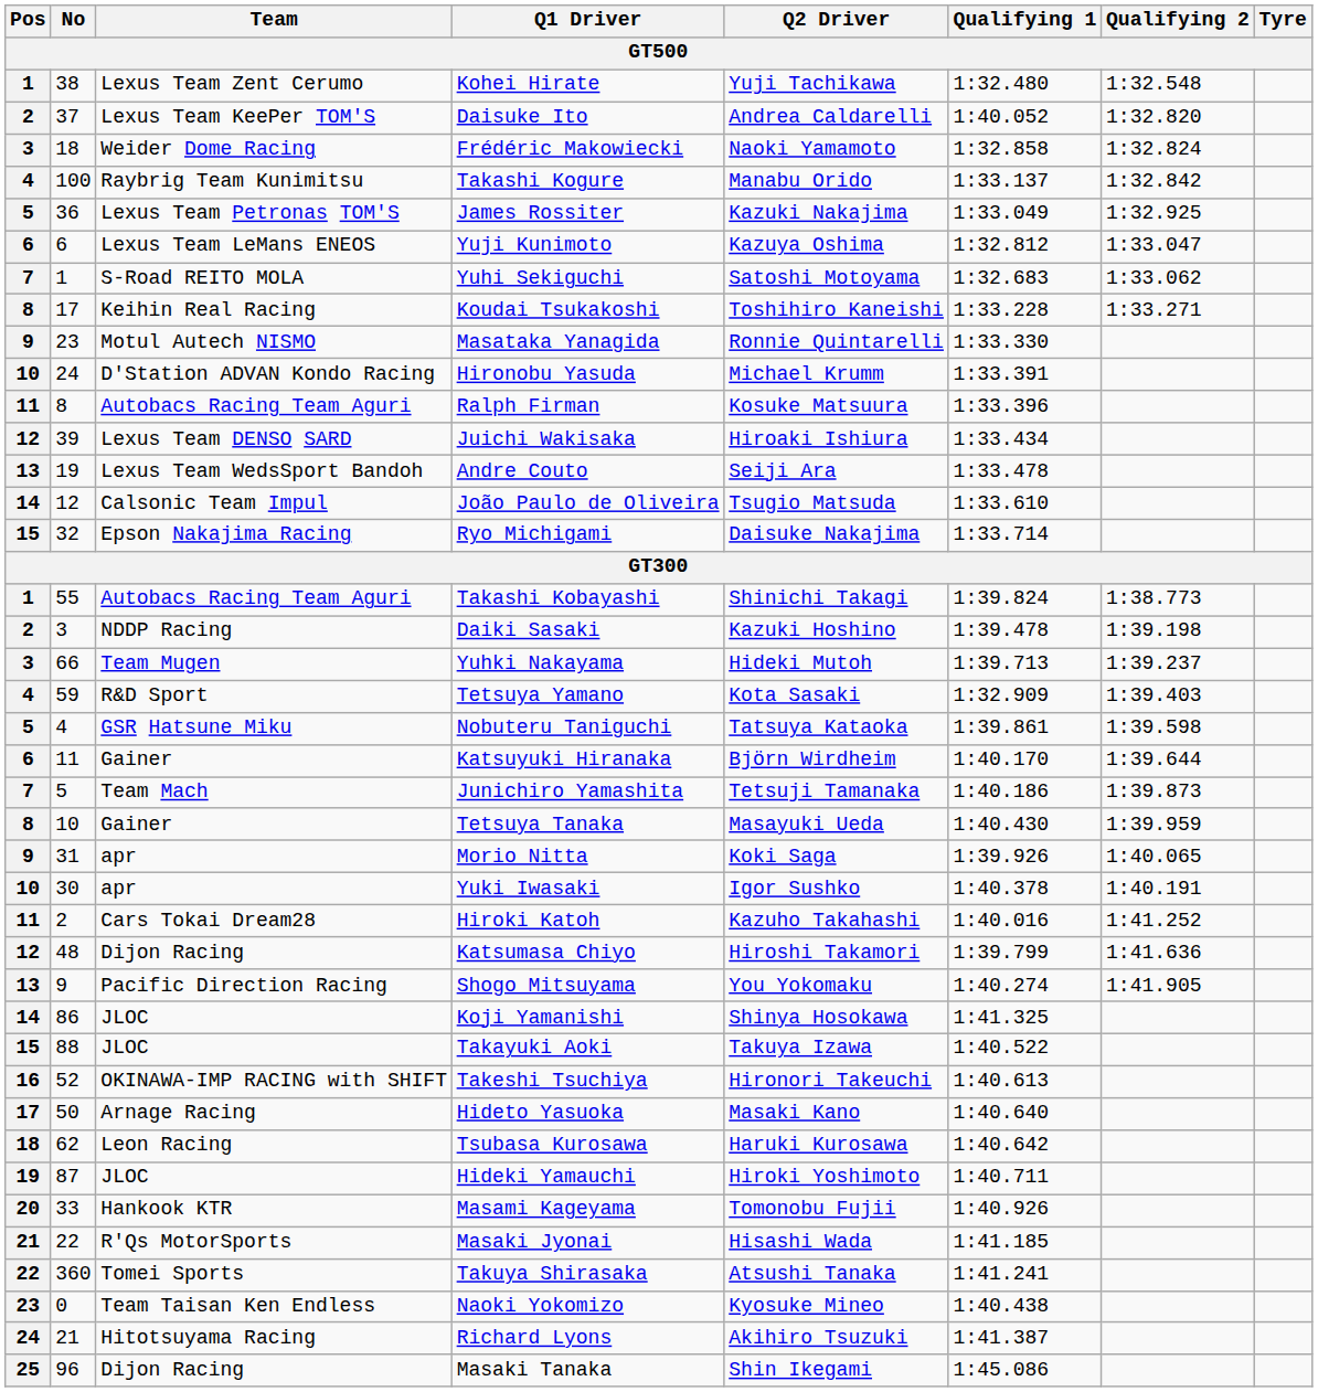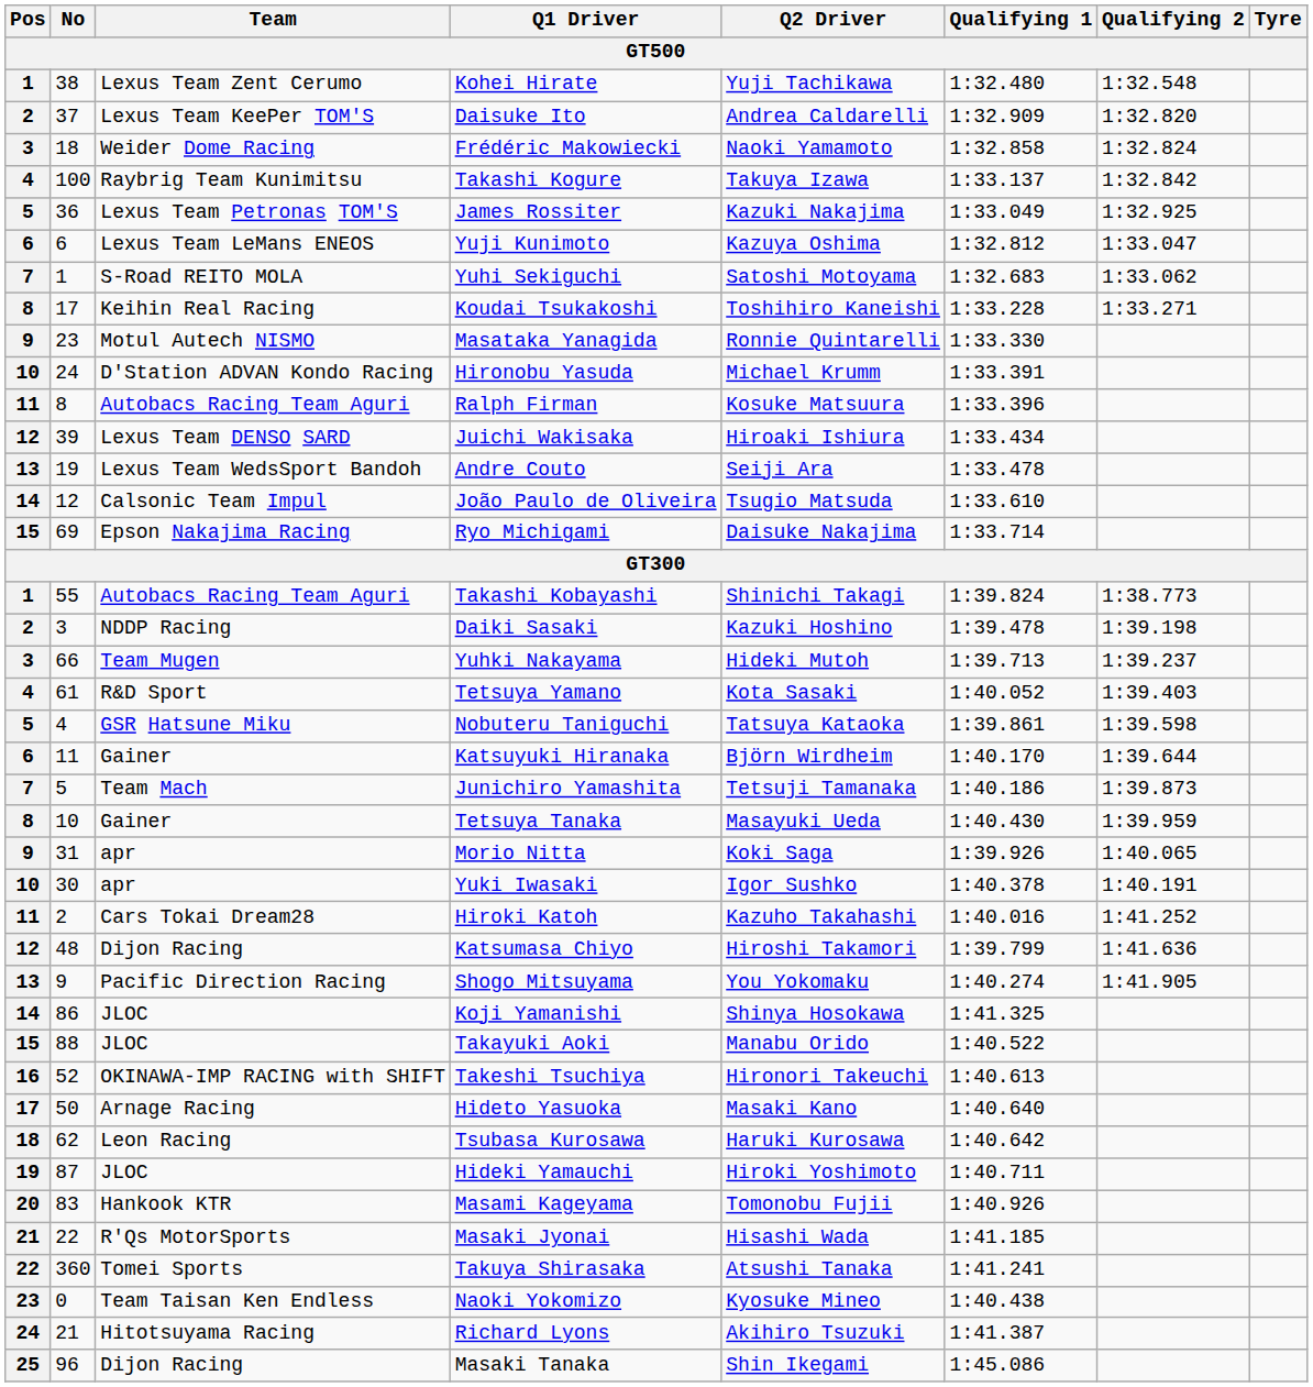Daisuke Ito | Qualifying 1: 1:40.052 -> 1:32.909
Takashi Kogure | Q2 Driver: Manabu Orido -> Takuya Izawa
Ryo Michigami | No: 32 -> 69
Tetsuya Yamano | No: 59 -> 61
Tetsuya Yamano | Qualifying 1: 1:32.909 -> 1:40.052
Takayuki Aoki | Q2 Driver: Takuya Izawa -> Manabu Orido
Masami Kageyama | No: 33 -> 83
